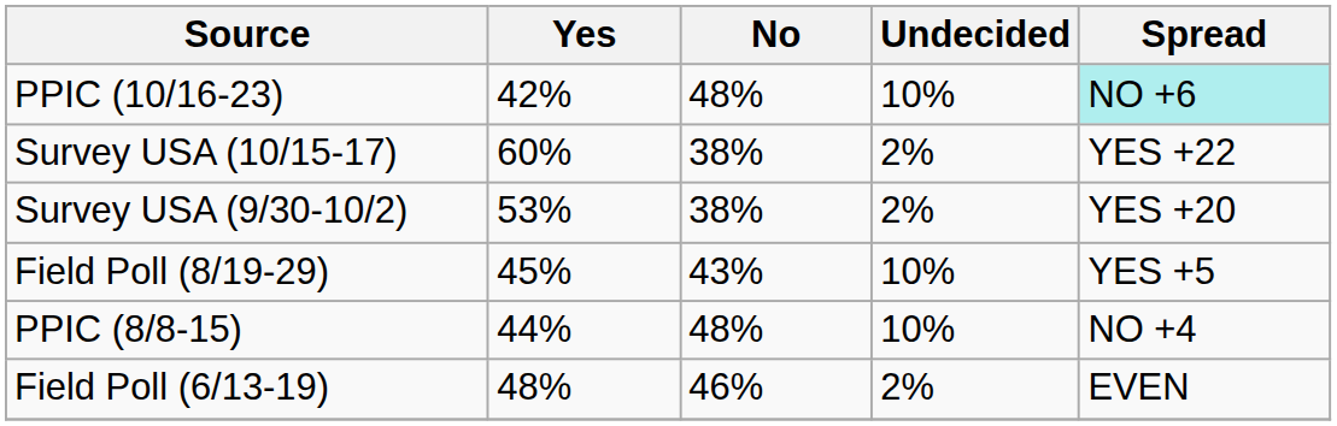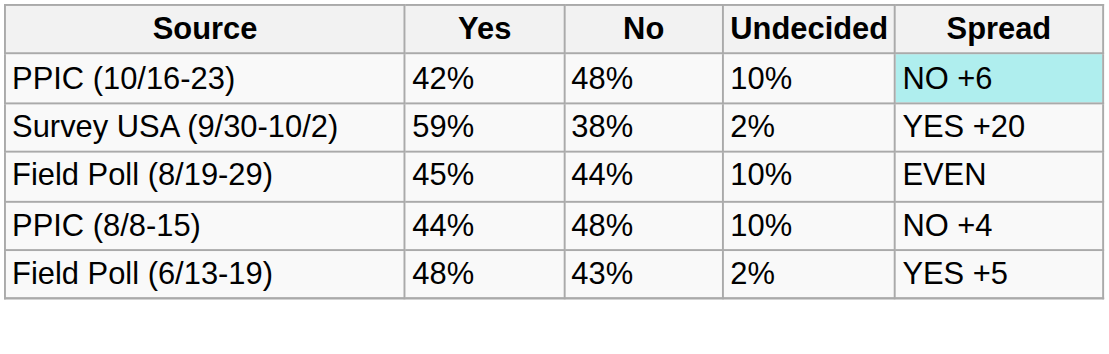- row: Survey USA (10/15-17) | 60% | 38% | 2% | YES +22
Survey USA (9/30-10/2) | Yes: 53% -> 59%
Field Poll (8/19-29) | No: 43% -> 44%
Field Poll (8/19-29) | Spread: YES +5 -> EVEN
Field Poll (6/13-19) | No: 46% -> 43%
Field Poll (6/13-19) | Spread: EVEN -> YES +5
